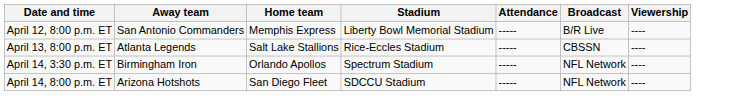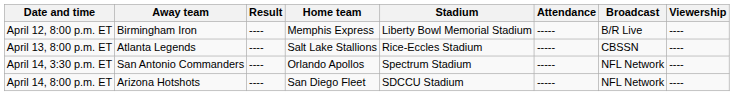+ column: Result | ---- | ---- | ---- | ----
April 12, 8:00 p.m. ET | Away team: San Antonio Commanders -> Birmingham Iron
April 14, 3:30 p.m. ET | Away team: Birmingham Iron -> San Antonio Commanders
